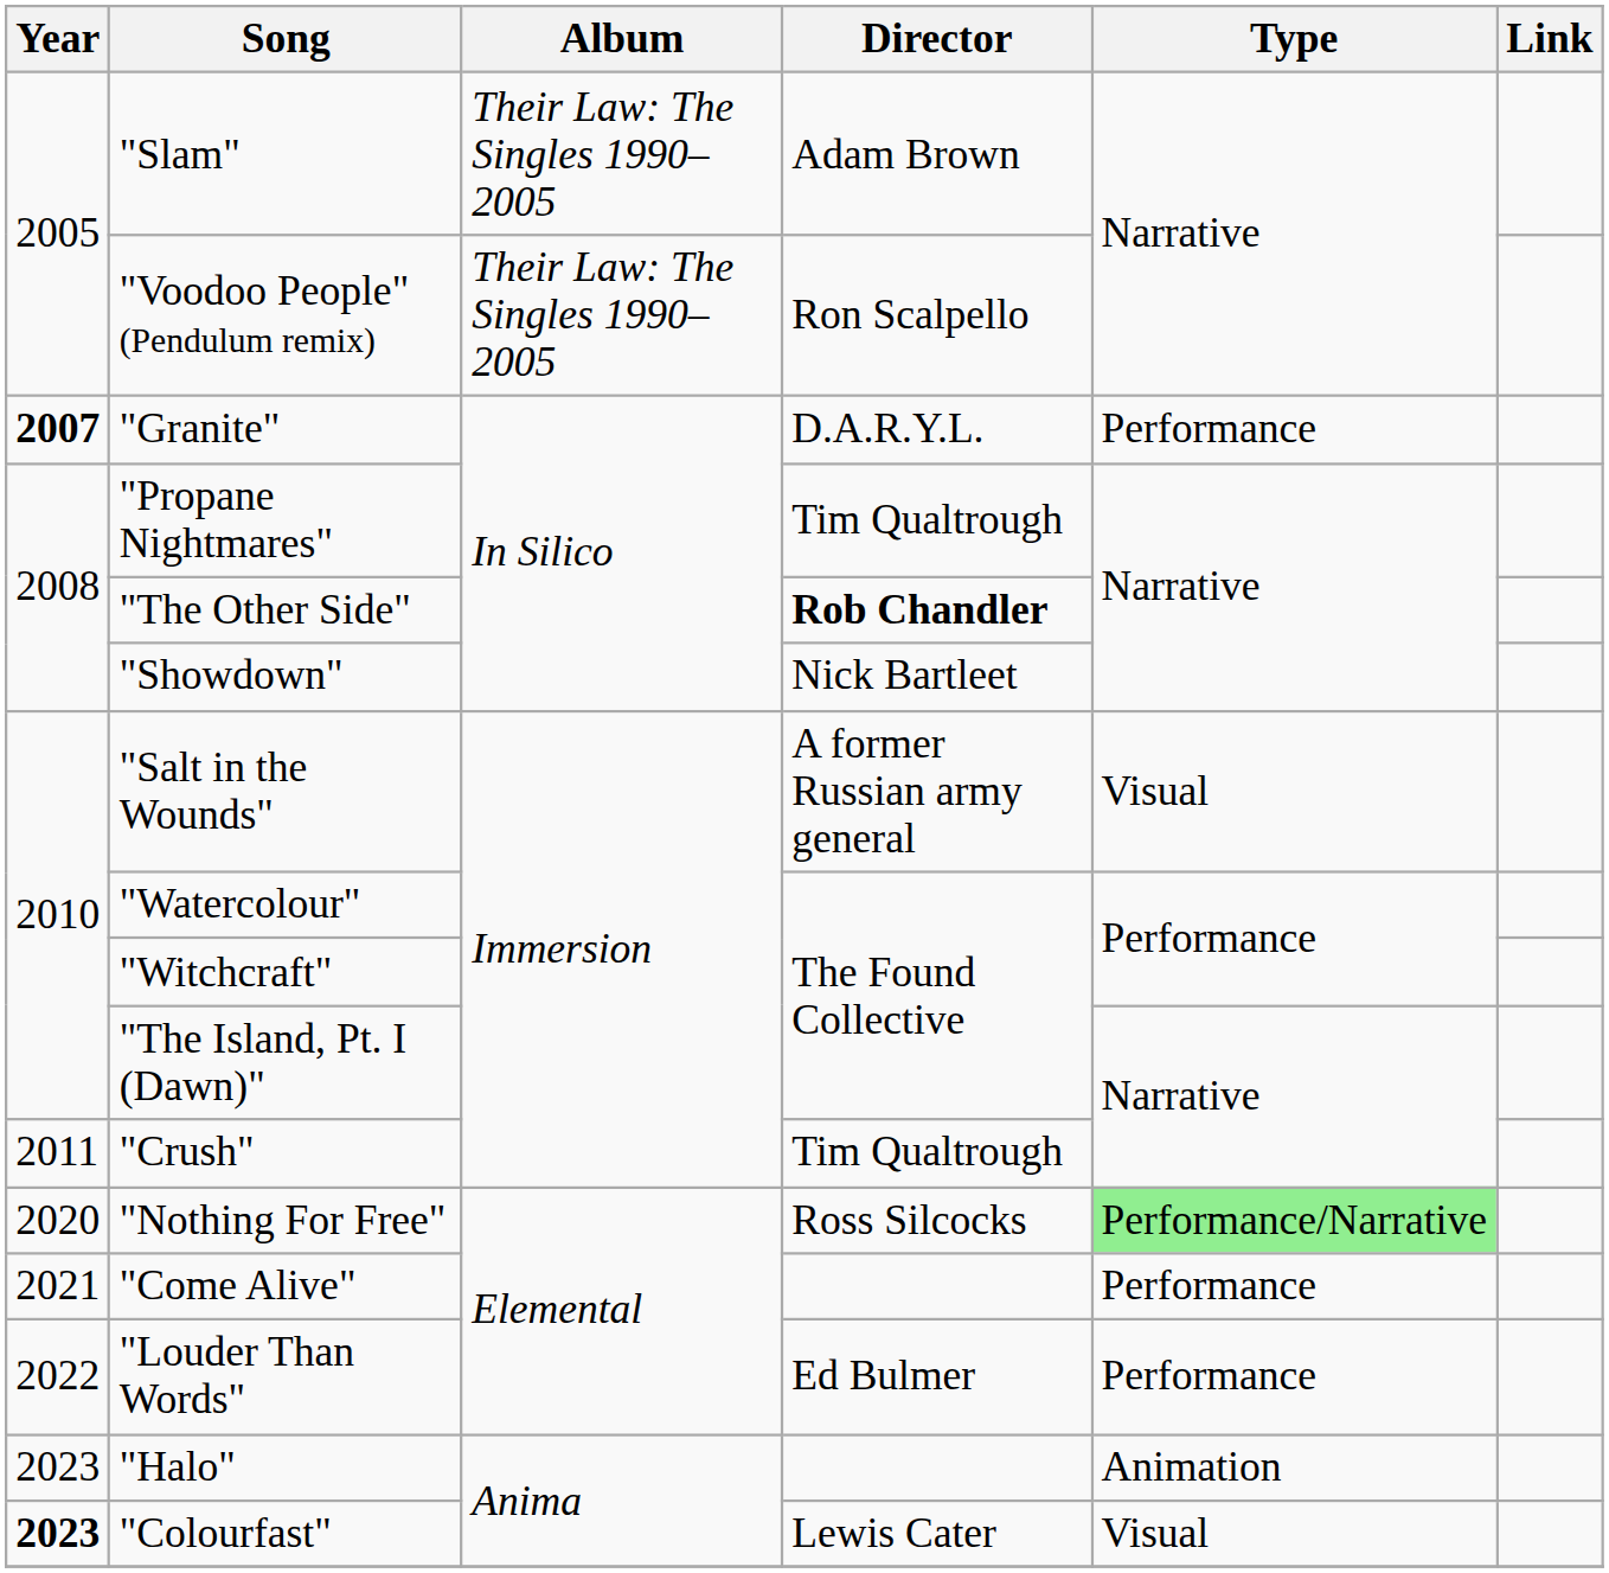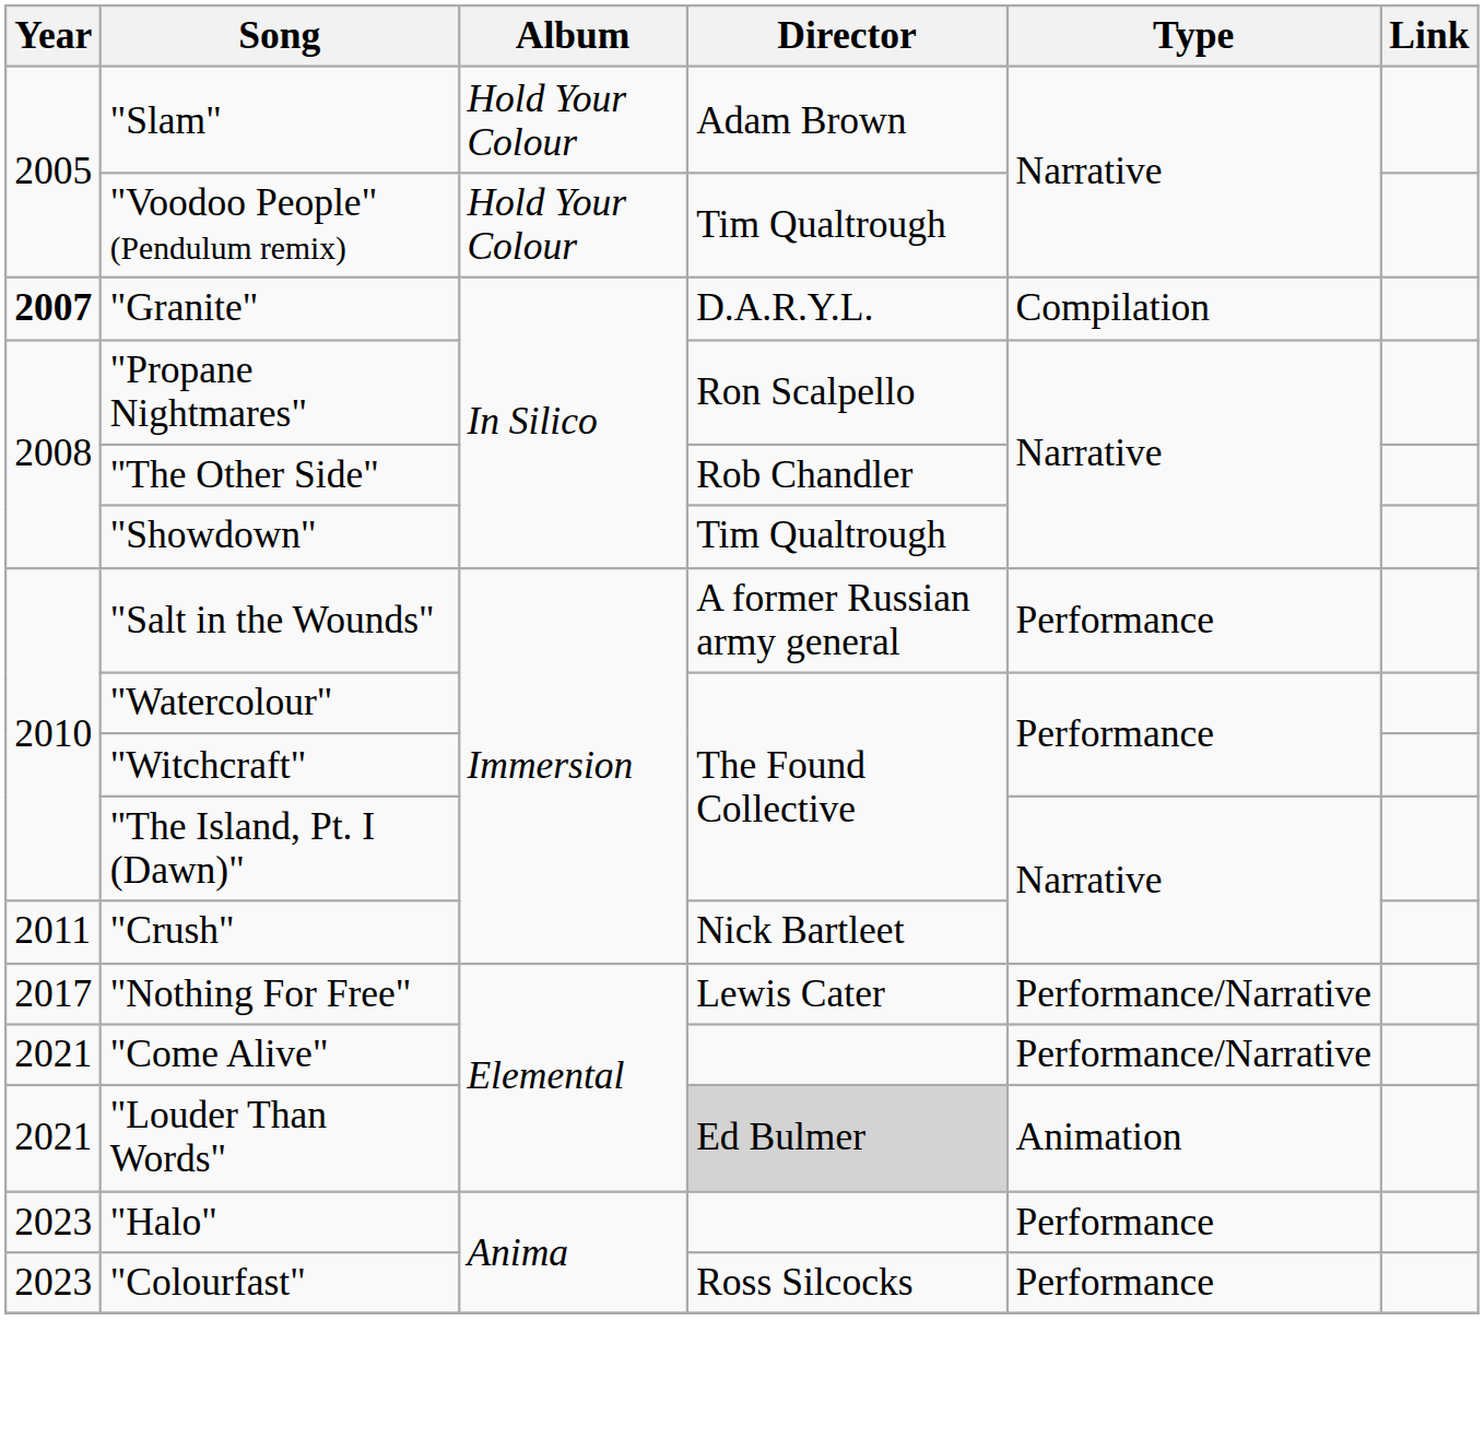"Slam" | Album: Their Law: The Singles 1990–2005 -> Hold Your Colour
"Voodoo People" (Pendulum remix) | Album: Their Law: The Singles 1990–2005 -> Hold Your Colour
"Voodoo People" (Pendulum remix) | Director: Ron Scalpello -> Tim Qualtrough
"Granite" | Type: Performance -> Compilation
"Propane Nightmares" | Director: Tim Qualtrough -> Ron Scalpello
"The Other Side" | Director: bold -> normal
"Showdown" | Director: Nick Bartleet -> Tim Qualtrough
"Salt in the Wounds" | Type: Visual -> Performance
"Crush" | Director: Tim Qualtrough -> Nick Bartleet
"Nothing For Free" | Year: 2020 -> 2017
"Nothing For Free" | Director: Ross Silcocks -> Lewis Cater
"Nothing For Free" | Type: lightgreen background -> no background
"Come Alive" | Type: Performance -> Performance/Narrative
"Louder Than Words" | Year: 2022 -> 2021
"Louder Than Words" | Director: no background -> lightgrey background
"Louder Than Words" | Type: Performance -> Animation
"Halo" | Type: Animation -> Performance
"Colourfast" | Year: bold -> normal
"Colourfast" | Director: Lewis Cater -> Ross Silcocks
"Colourfast" | Type: Visual -> Performance
